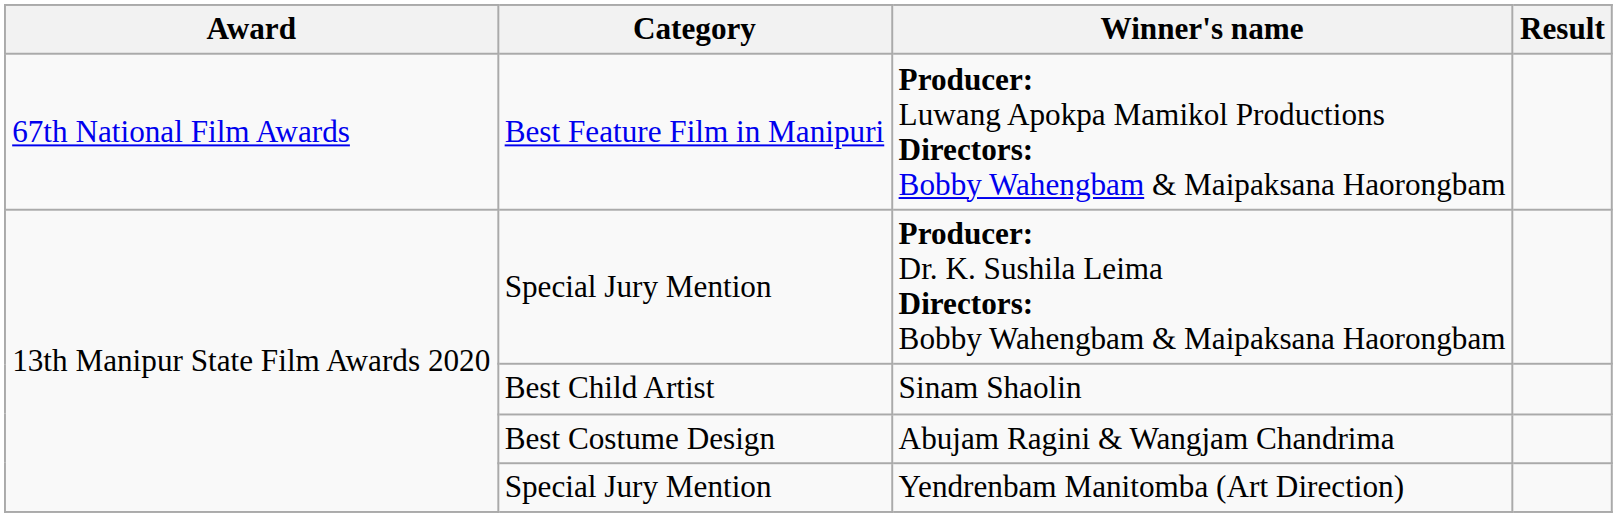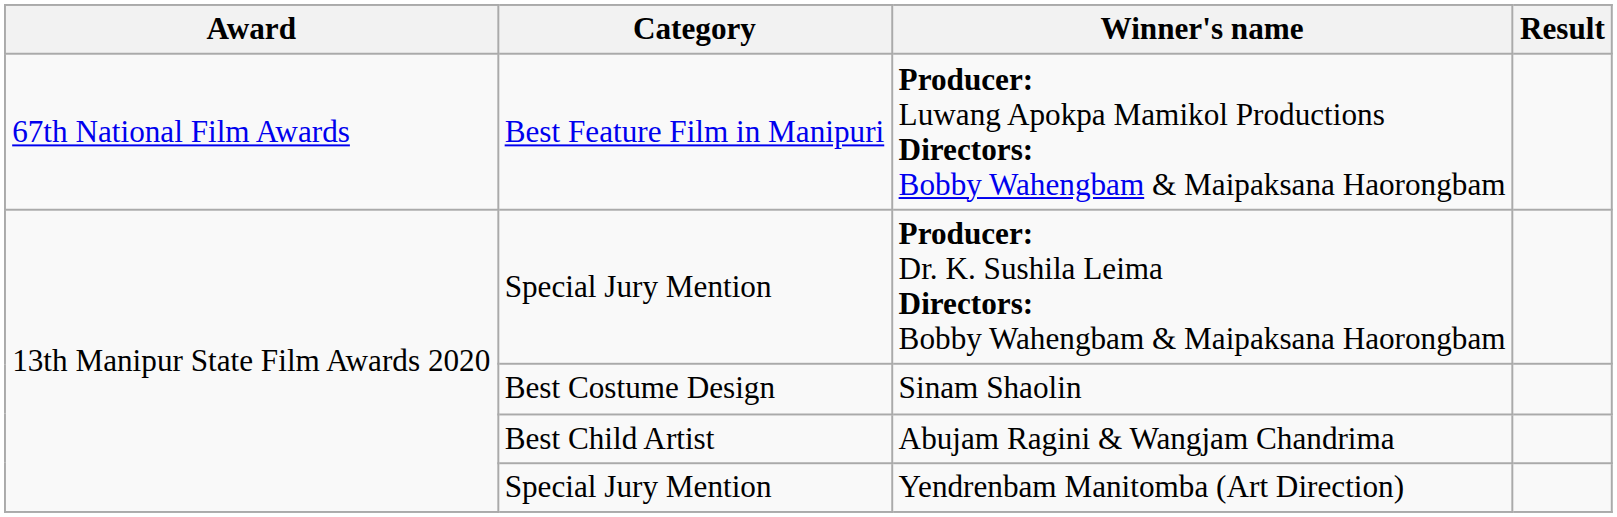Sinam Shaolin | Category: Best Child Artist -> Best Costume Design
Abujam Ragini & Wangjam Chandrima | Category: Best Costume Design -> Best Child Artist
